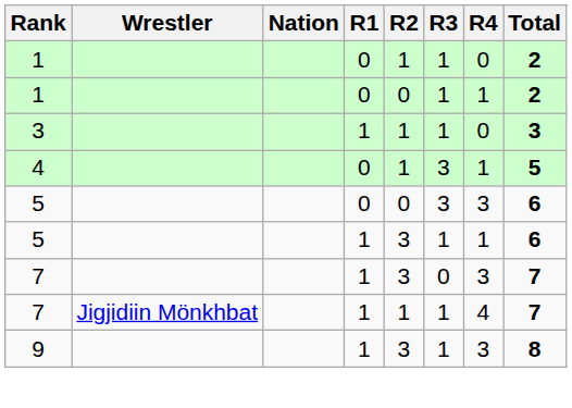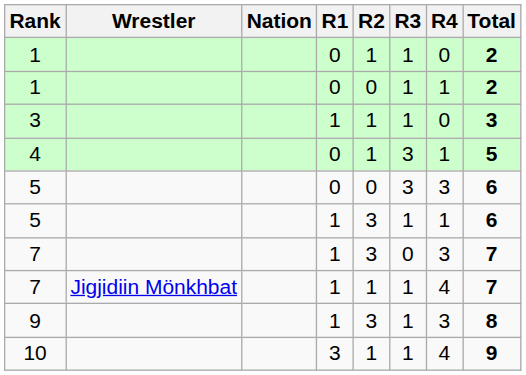+ row: 10 | 3 | 1 | 1 | 4 | 9
